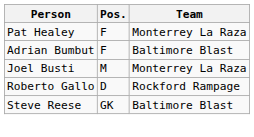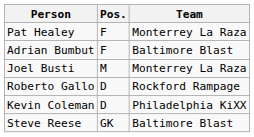+ row: Kevin Coleman | D | Philadelphia KiXX
